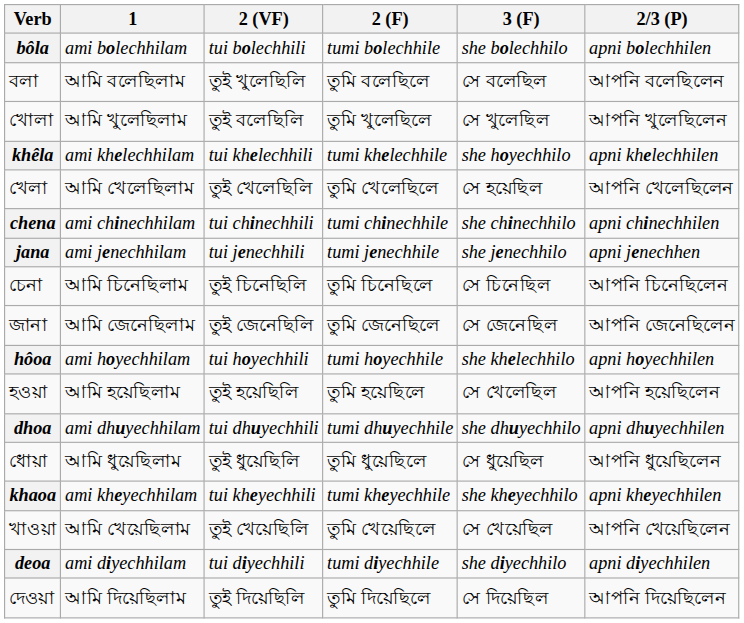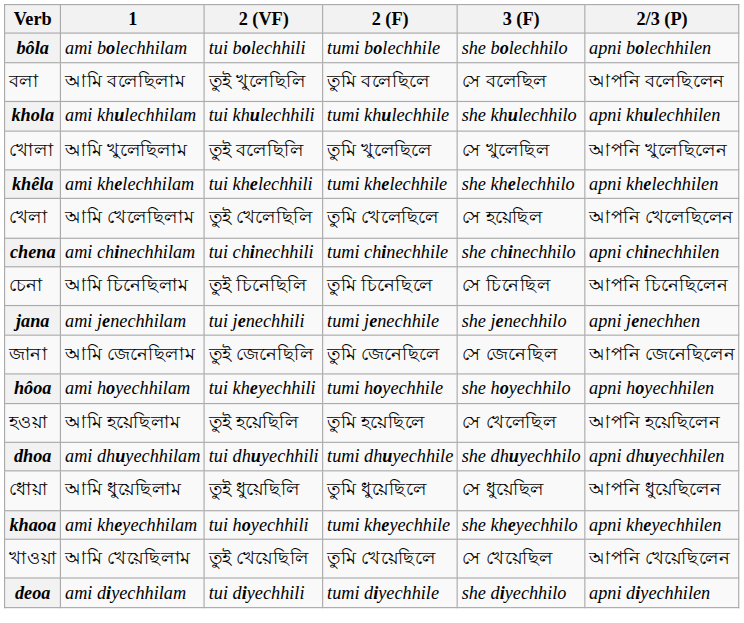+ row: khola | ami khulechhilam | tui khulechhili | tumi khulechhile | she khulechhilo | apni khulechhilen
khêla | 3 (F): she hoyechhilo -> she khelechhilo
rows swapped: চেনা <-> jana
hôoa | 2 (VF): tui hoyechhili -> tui kheyechhili
hôoa | 3 (F): she khelechhilo -> she hoyechhilo
khaoa | 2 (VF): tui kheyechhili -> tui hoyechhili
- row: দেওয়া | আমি দিয়েছিলাম | তুই দিয়েছিলি | তুমি দিয়েছিলে | সে দিয়েছিল | আপনি দিয়েছিলেন
